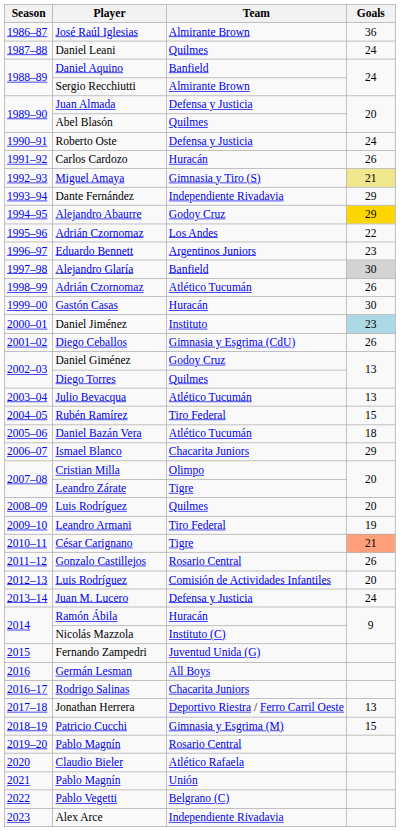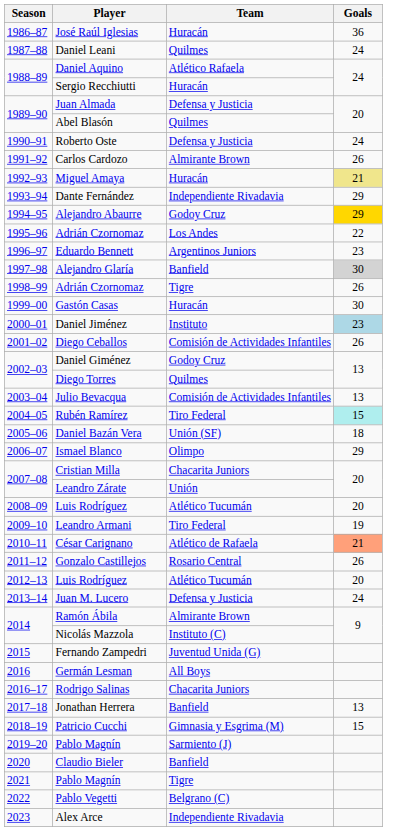José Raúl Iglesias | Team: Almirante Brown -> Huracán
Daniel Aquino | Team: Banfield -> Atlético Rafaela
Sergio Recchiutti | Team: Almirante Brown -> Huracán
Carlos Cardozo | Team: Huracán -> Almirante Brown
Miguel Amaya | Team: Gimnasia y Tiro (S) -> Huracán
1998–99 / Adrián Czornomaz | Team: Atlético Tucumán -> Tigre
Diego Ceballos | Team: Gimnasia y Esgrima (CdU) -> Comisión de Actividades Infantiles
Julio Bevacqua | Team: Atlético Tucumán -> Comisión de Actividades Infantiles
Rubén Ramírez | Goals: no background -> paleturquoise background
Daniel Bazán Vera | Team: Atlético Tucumán -> Unión (SF)
Ismael Blanco | Team: Chacarita Juniors -> Olimpo
Cristian Milla | Team: Olimpo -> Chacarita Juniors
Leandro Zárate | Team: Tigre -> Unión
2008–09 / Luis Rodríguez | Team: Quilmes -> Atlético Tucumán
César Carignano | Team: Tigre -> Atlético de Rafaela
2012–13 / Luis Rodríguez | Team: Comisión de Actividades Infantiles -> Atlético Tucumán
Ramón Ábila | Team: Huracán -> Almirante Brown
Jonathan Herrera | Team: Deportivo Riestra / Ferro Carril Oeste -> Banfield
2019–20 / Pablo Magnín | Team: Rosario Central -> Sarmiento (J)
Claudio Bieler | Team: Atlético Rafaela -> Banfield
2021 / Pablo Magnín | Team: Unión -> Tigre
